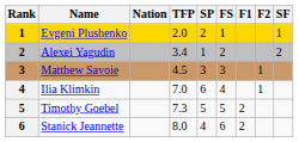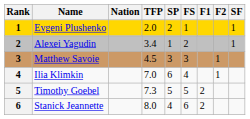Alexei Yagudin | SF: 2 -> 1
